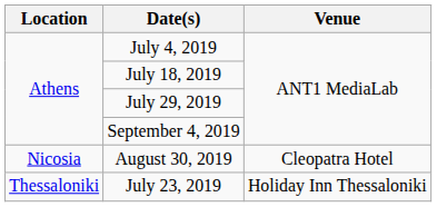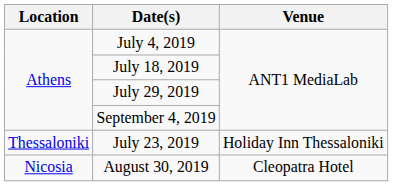rows swapped: July 23, 2019 <-> August 30, 2019
